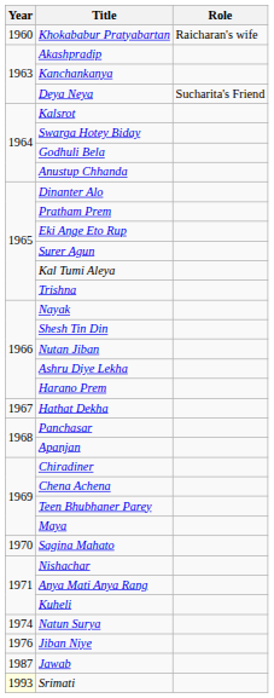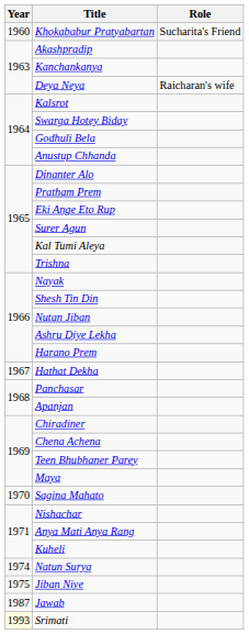Khokababur Pratyabartan | Role: Raicharan's wife -> Sucharita's Friend
Deya Neya | Role: Sucharita's Friend -> Raicharan's wife
Jiban Niye | Year: 1976 -> 1975
